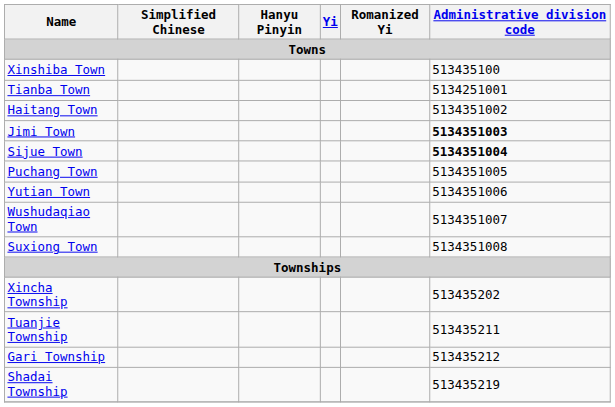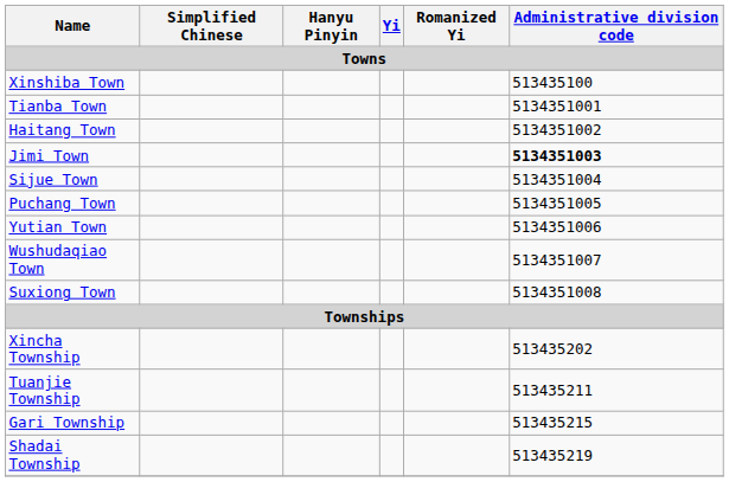Tianba Town | Administrative division code: 5134251001 -> 5134351001
Sijue Town | Administrative division code: bold -> normal
Gari Township | Administrative division code: 513435212 -> 513435215
